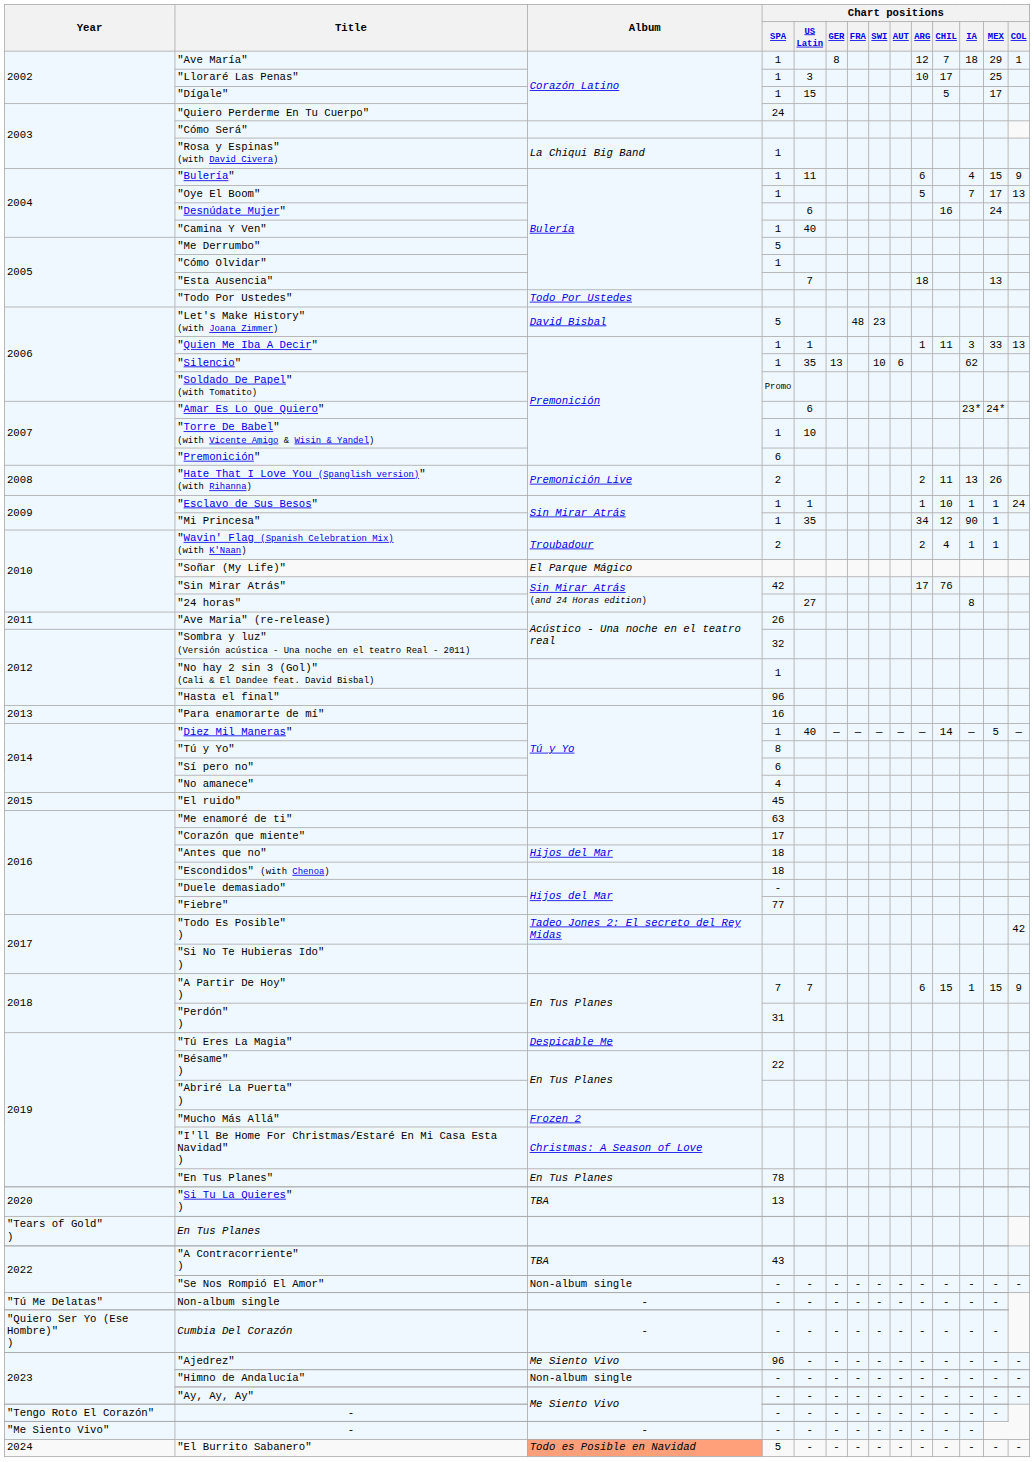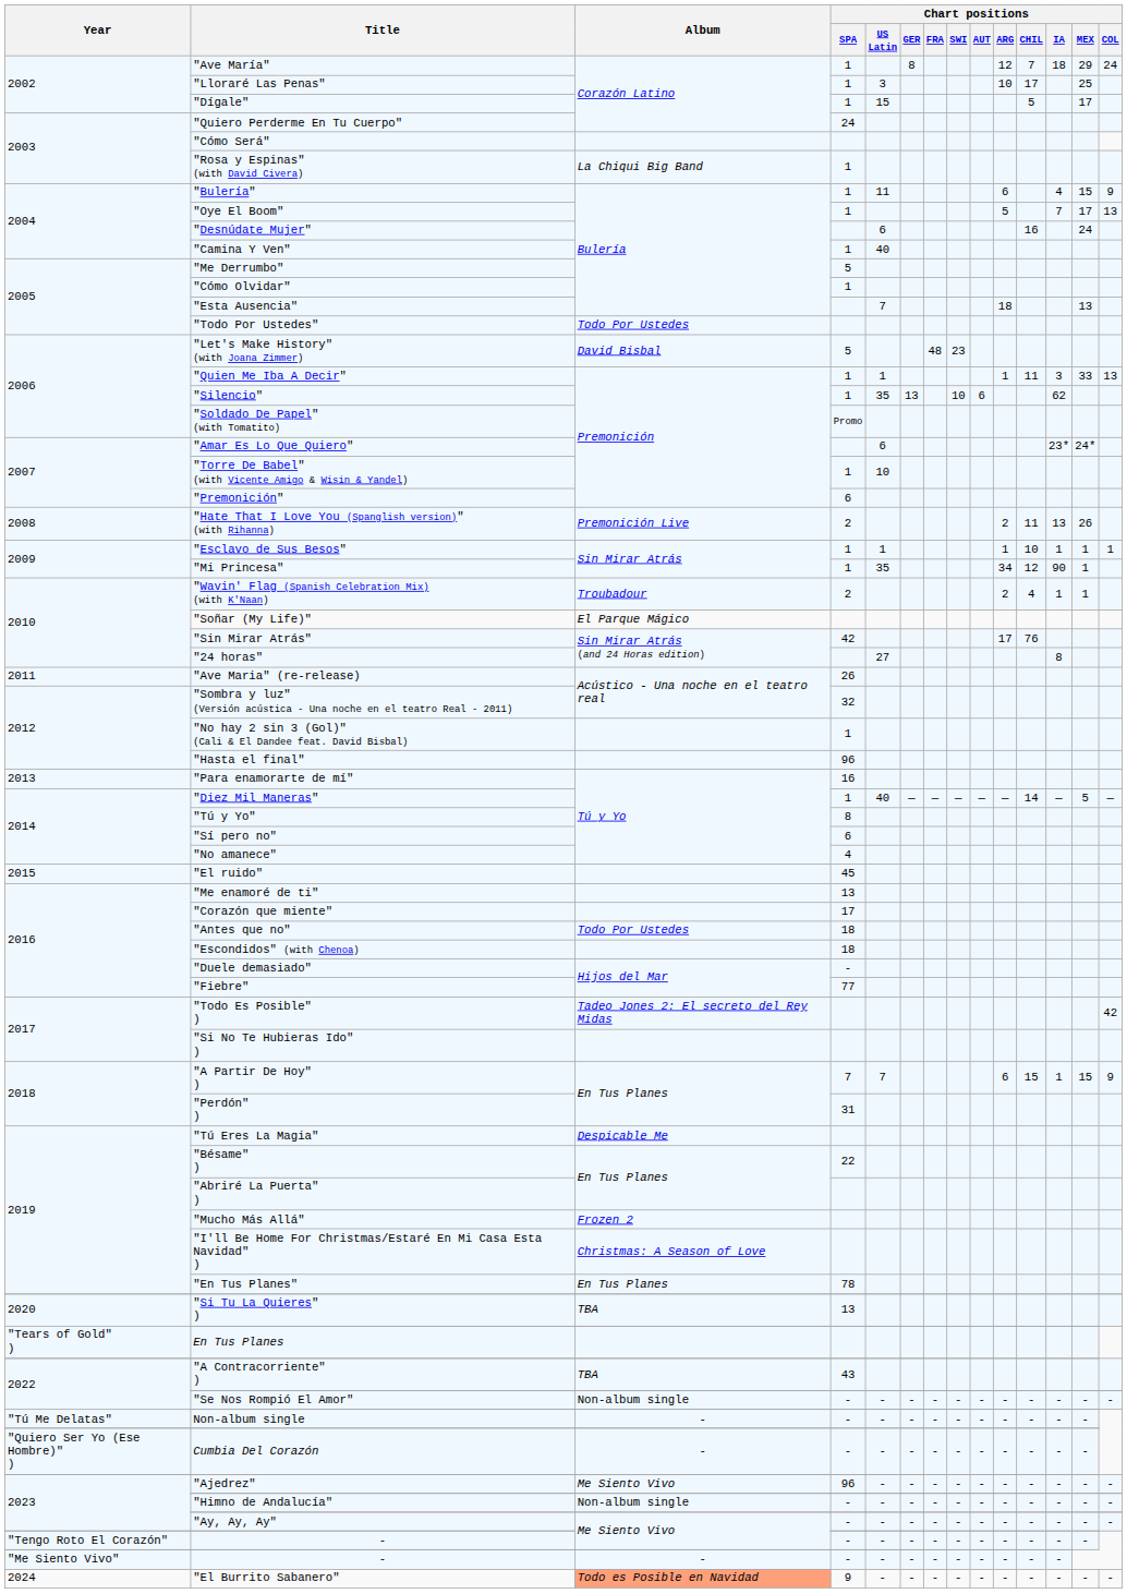"Ave María" | Chart positions / COL: 1 -> 24
"Esclavo de Sus Besos" | Chart positions / COL: 24 -> 1
"Me enamoré de ti" | Chart positions / SPA: 63 -> 13
"Antes que no" | Album: Hijos del Mar -> Todo Por Ustedes
"El Burrito Sabanero" | Chart positions / SPA: 5 -> 9
